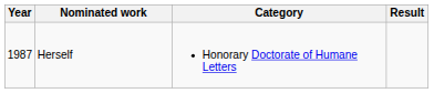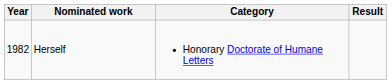Herself | Year: 1987 -> 1982
